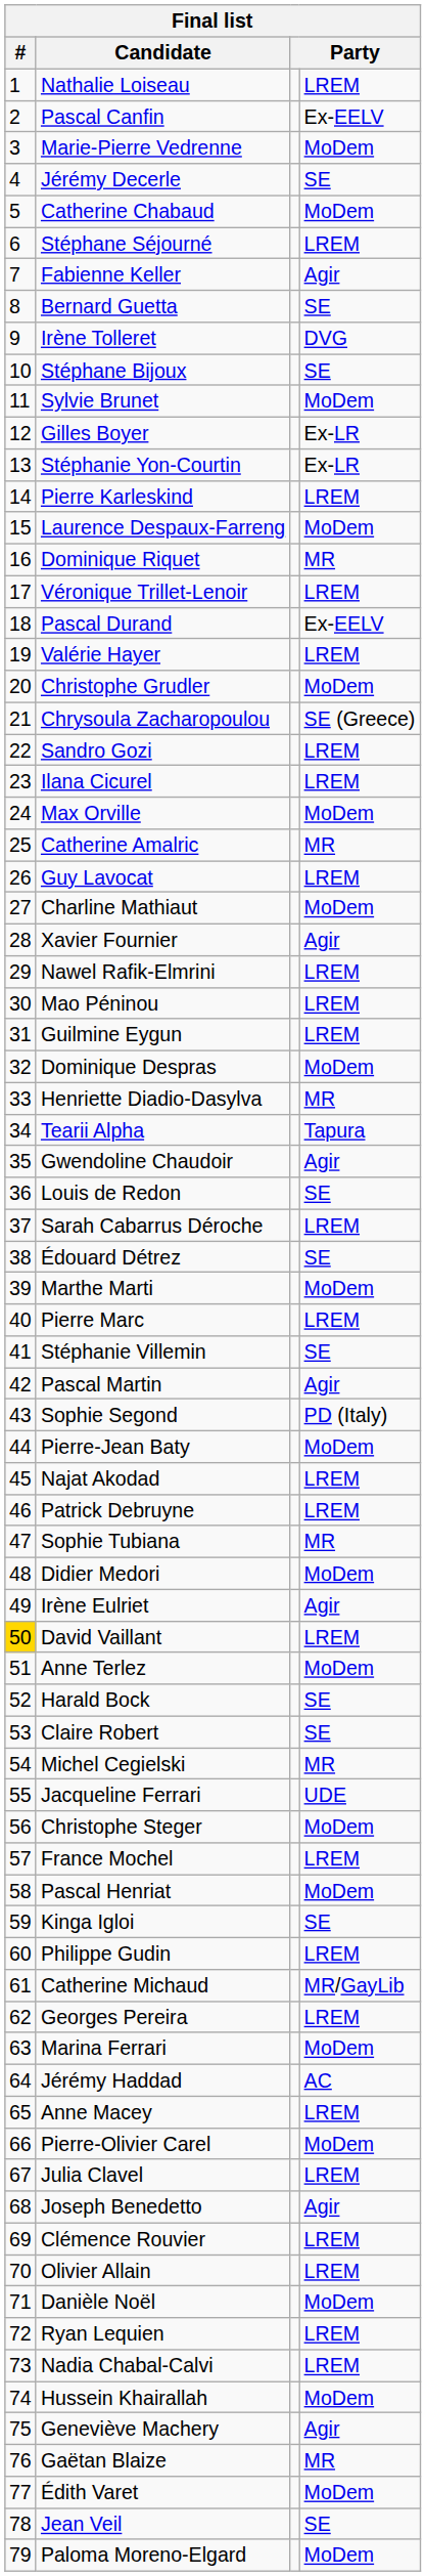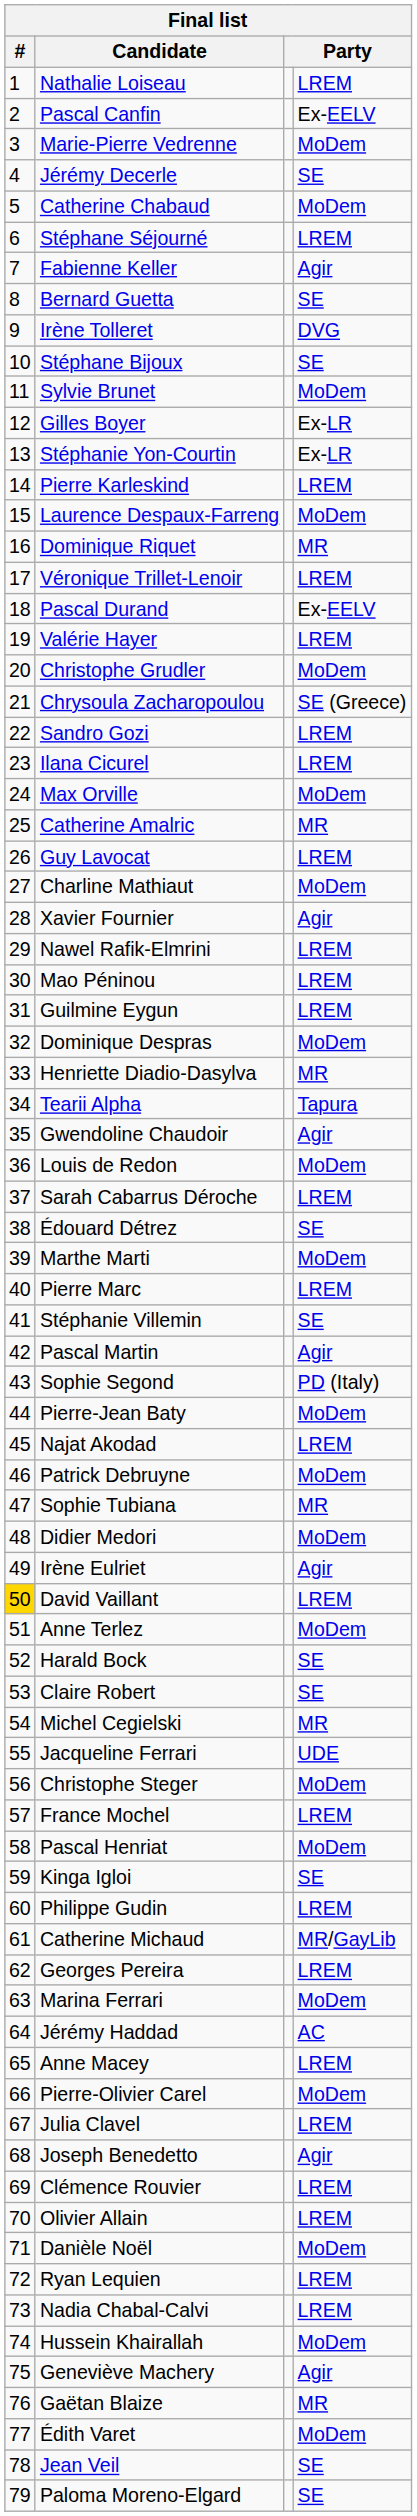Louis de Redon | column 4: SE -> MoDem
Patrick Debruyne | column 4: LREM -> MoDem
Paloma Moreno-Elgard | column 4: MoDem -> SE
